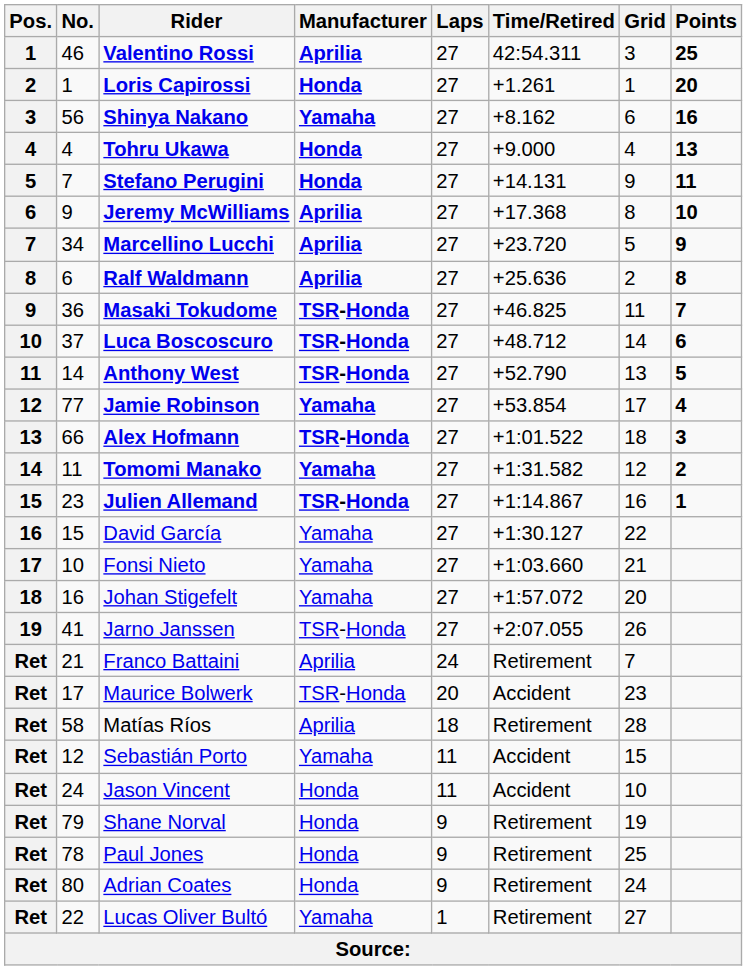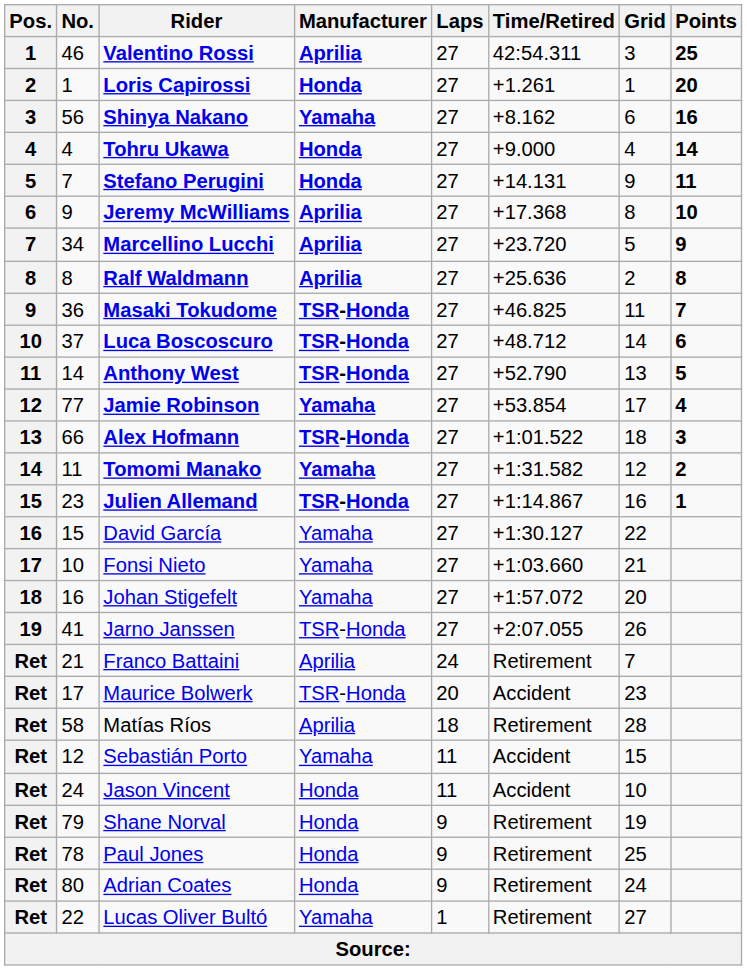Tohru Ukawa | Points: 13 -> 14
Ralf Waldmann | No.: 6 -> 8
